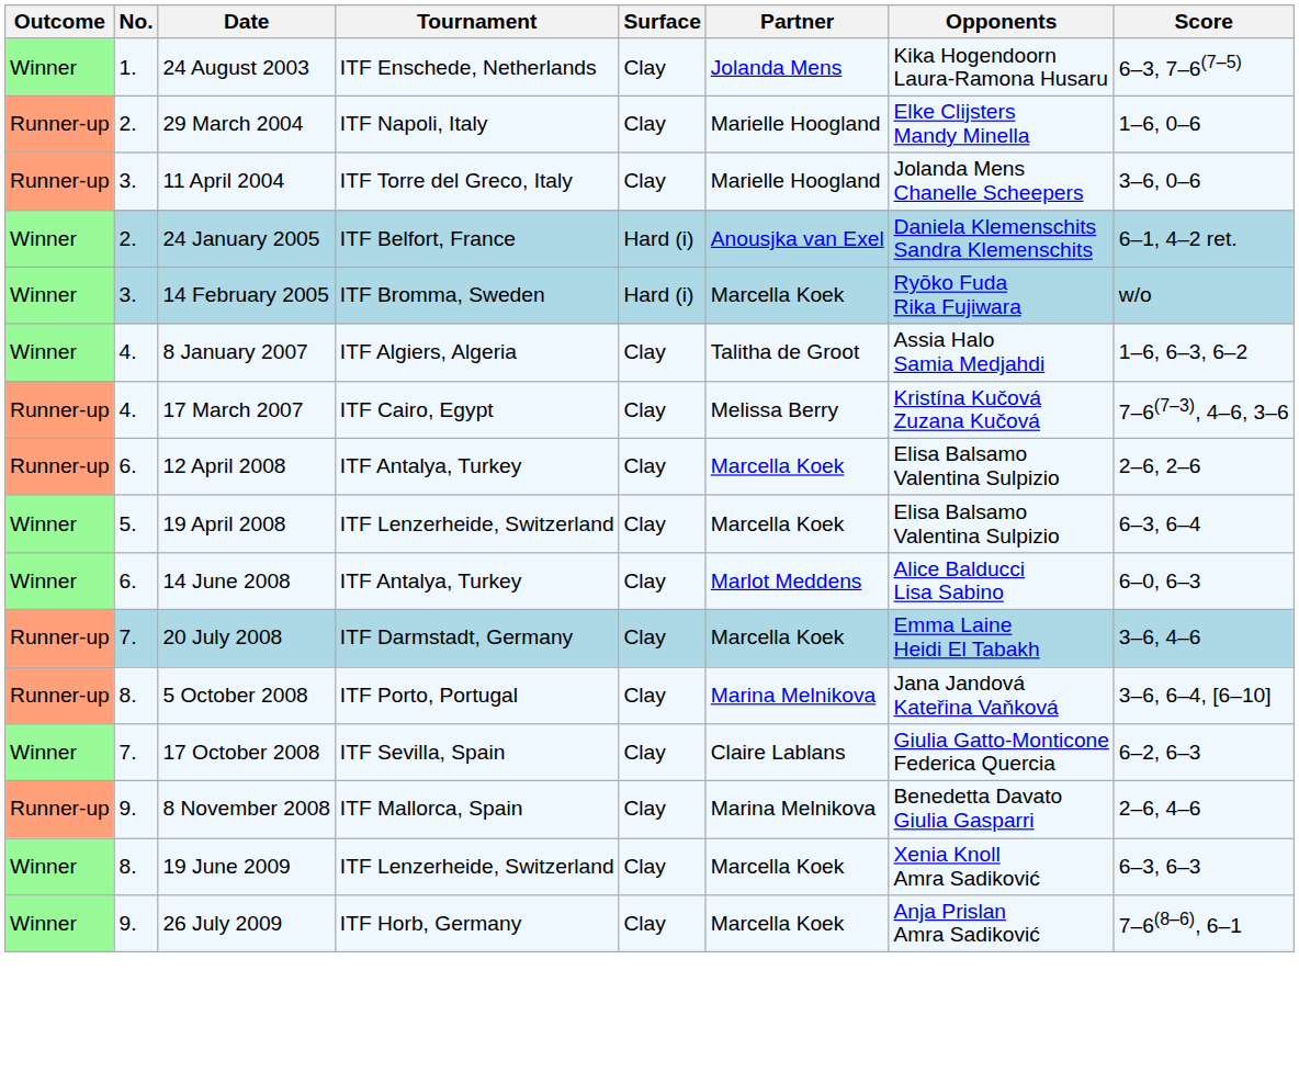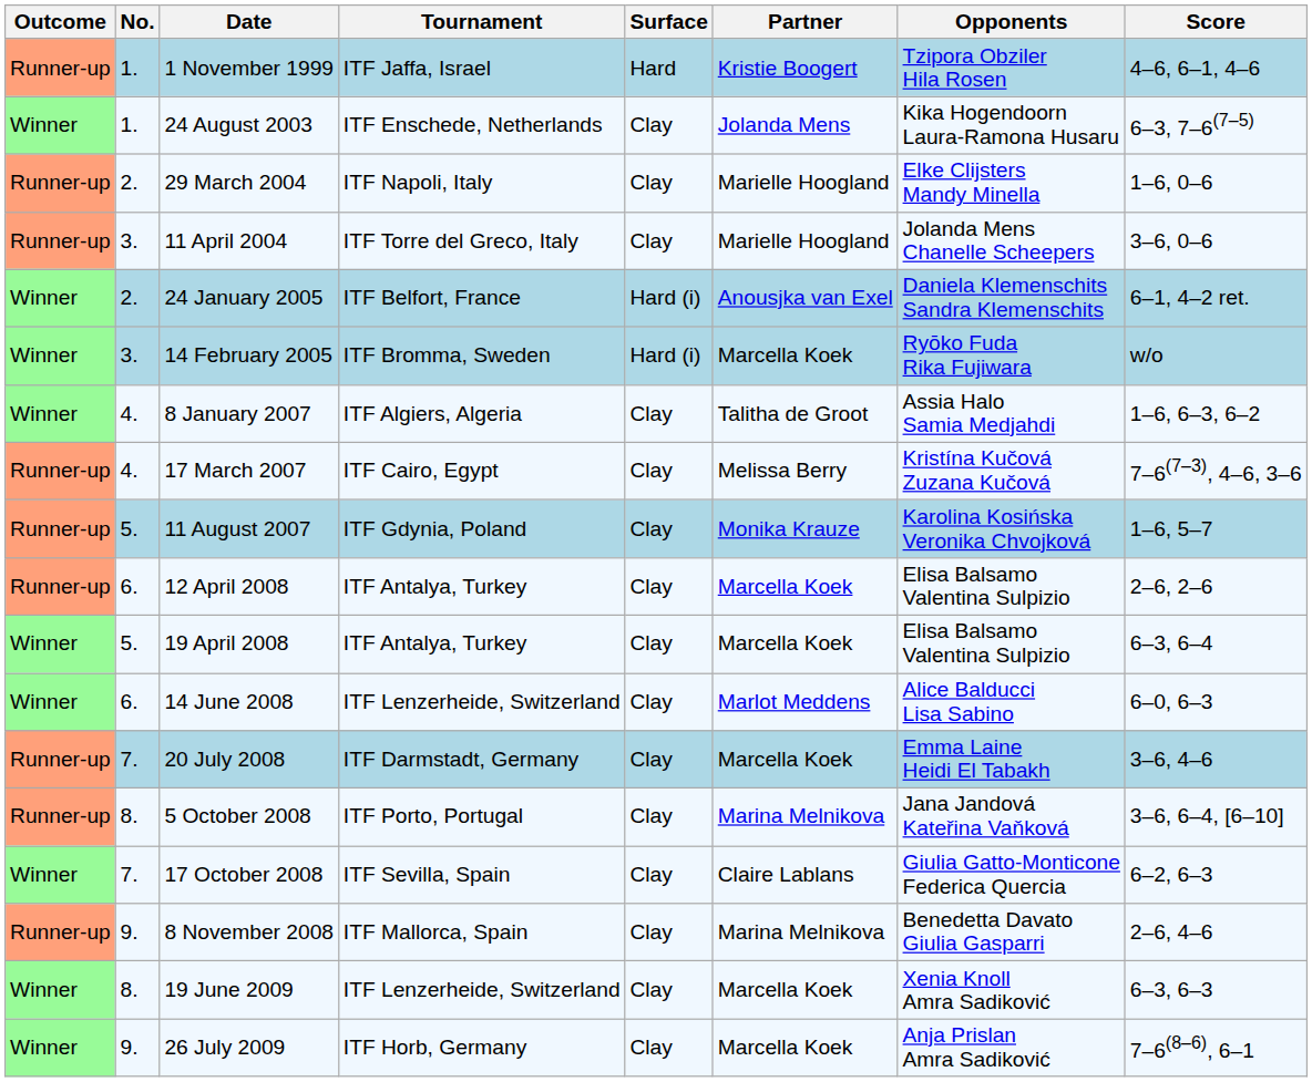+ row: Runner-up | 1. | 1 November 1999 | ITF Jaffa, Israel | Hard | Kristie Boogert | Tzipora Obziler Hila Rosen | 4–6, 6–1, 4–6
+ row: Runner-up | 5. | 11 August 2007 | ITF Gdynia, Poland | Clay | Monika Krauze | Karolina Kosińska Veronika Chvojková | 1–6, 5–7
19 April 2008 | Tournament: ITF Lenzerheide, Switzerland -> ITF Antalya, Turkey
14 June 2008 | Tournament: ITF Antalya, Turkey -> ITF Lenzerheide, Switzerland
